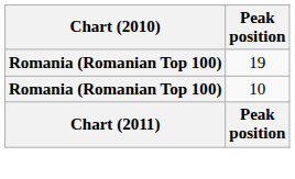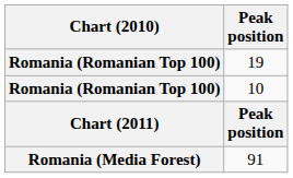+ row: Romania (Media Forest) | 91
